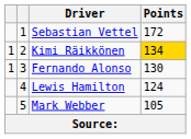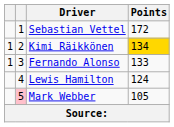Fernando Alonso | Points: 130 -> 133
Mark Webber | column 2: no background -> pink background
